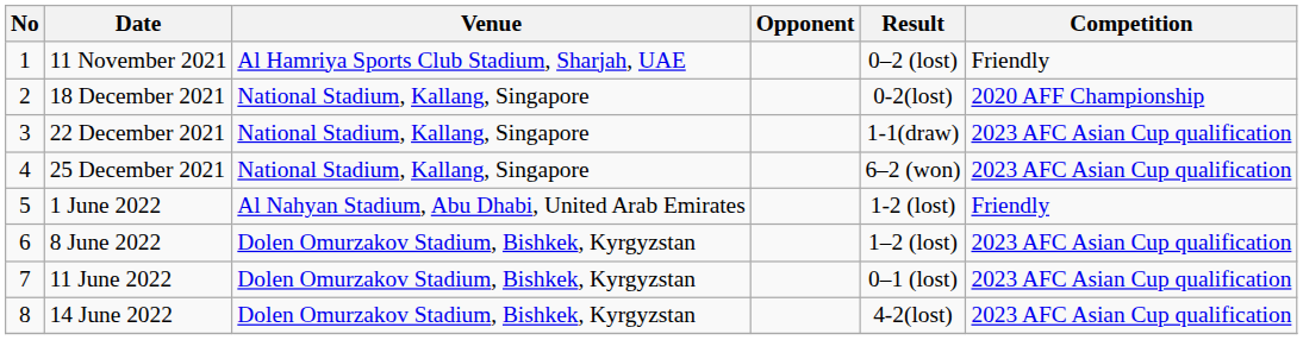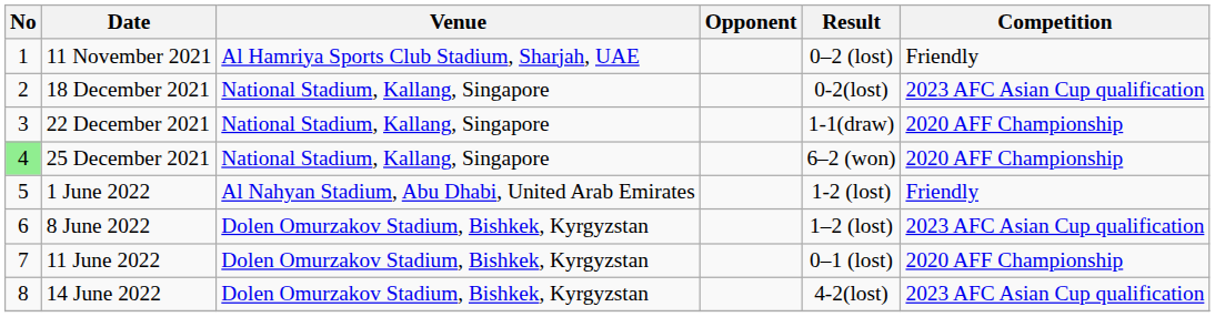18 December 2021 | Competition: 2020 AFF Championship -> 2023 AFC Asian Cup qualification
22 December 2021 | Competition: 2023 AFC Asian Cup qualification -> 2020 AFF Championship
25 December 2021 | No: no background -> lightgreen background
25 December 2021 | Competition: 2023 AFC Asian Cup qualification -> 2020 AFF Championship
11 June 2022 | Competition: 2023 AFC Asian Cup qualification -> 2020 AFF Championship
